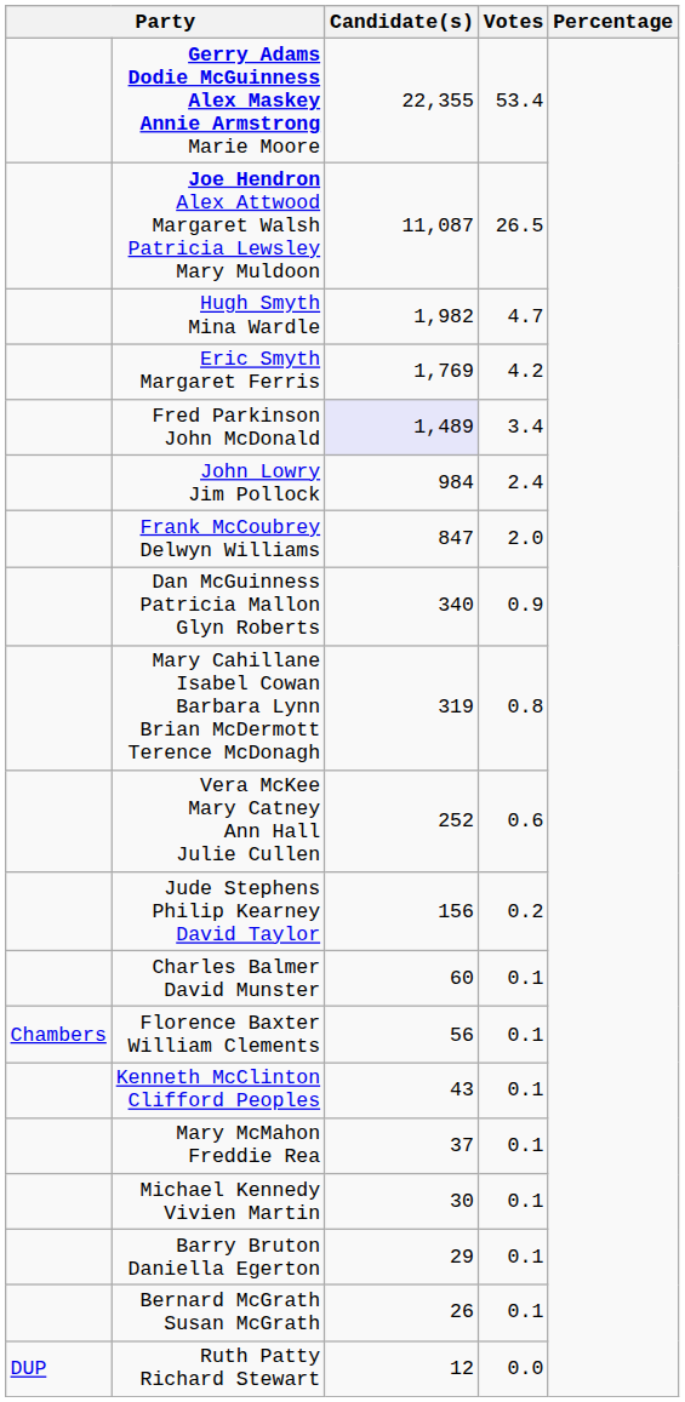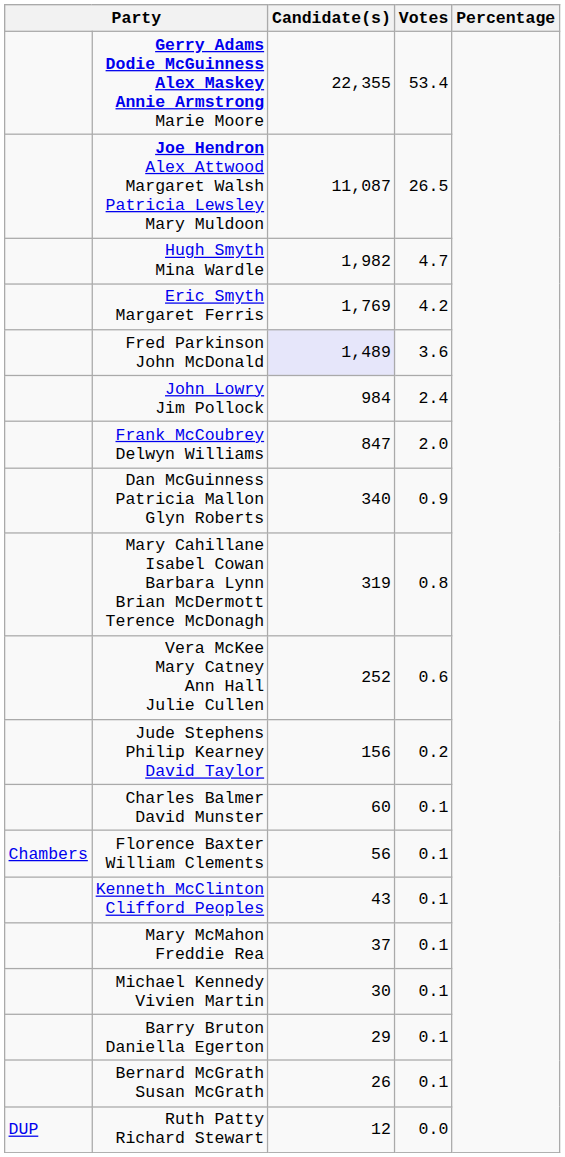Fred Parkinson John McDonald | Votes: 3.4 -> 3.6
